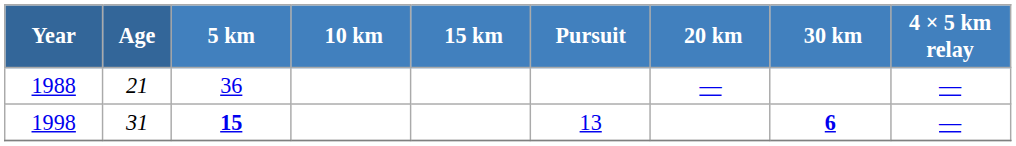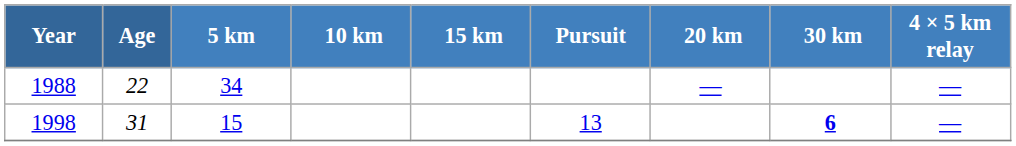1988 | Age: 21 -> 22
1988 | 5 km: 36 -> 34
1998 | 5 km: bold -> normal
